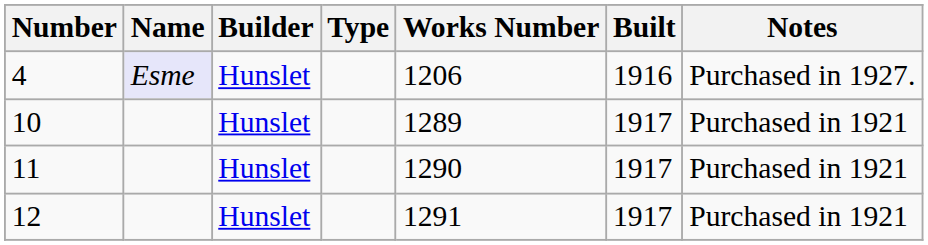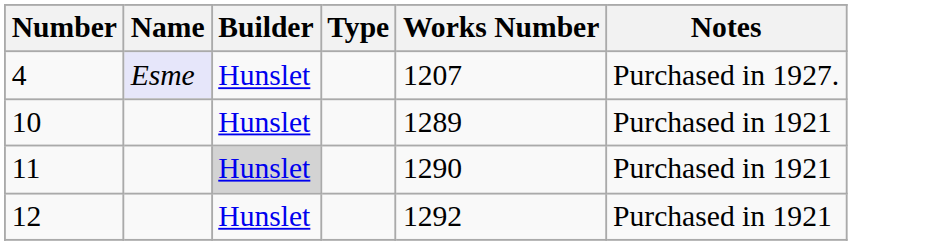- column: Built | 1916 | 1917 | 1917 | 1917
4 | Works Number: 1206 -> 1207
11 | Builder: no background -> lightgrey background
12 | Works Number: 1291 -> 1292
